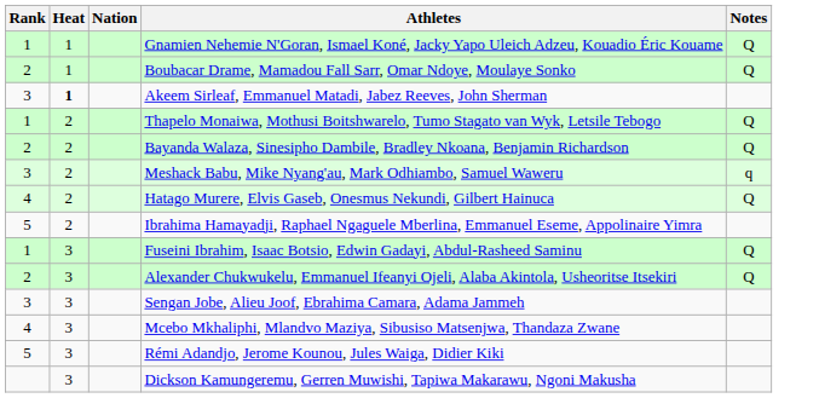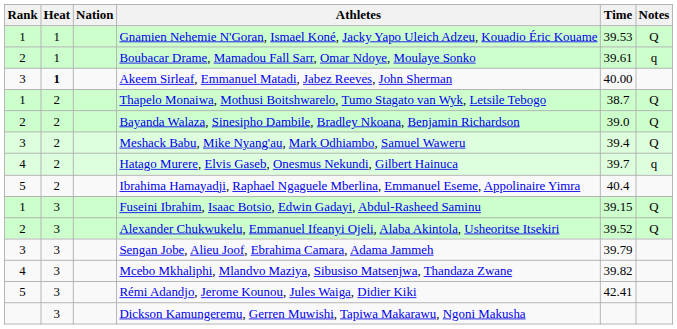+ column: Time | 39.53 | 39.61 | 40.00 | 38.7 | 39.0 | 39.4 | 39.7 | 40.4 | 39.15 | 39.52 | 39.79 | 39.82 | 42.41
Boubacar Drame, Mamadou Fall Sarr, Omar Ndoye, Moulaye Sonko | Notes: Q -> q
Meshack Babu, Mike Nyang'au, Mark Odhiambo, Samuel Waweru | Notes: q -> Q
Hatago Murere, Elvis Gaseb, Onesmus Nekundi, Gilbert Hainuca | Notes: Q -> q
